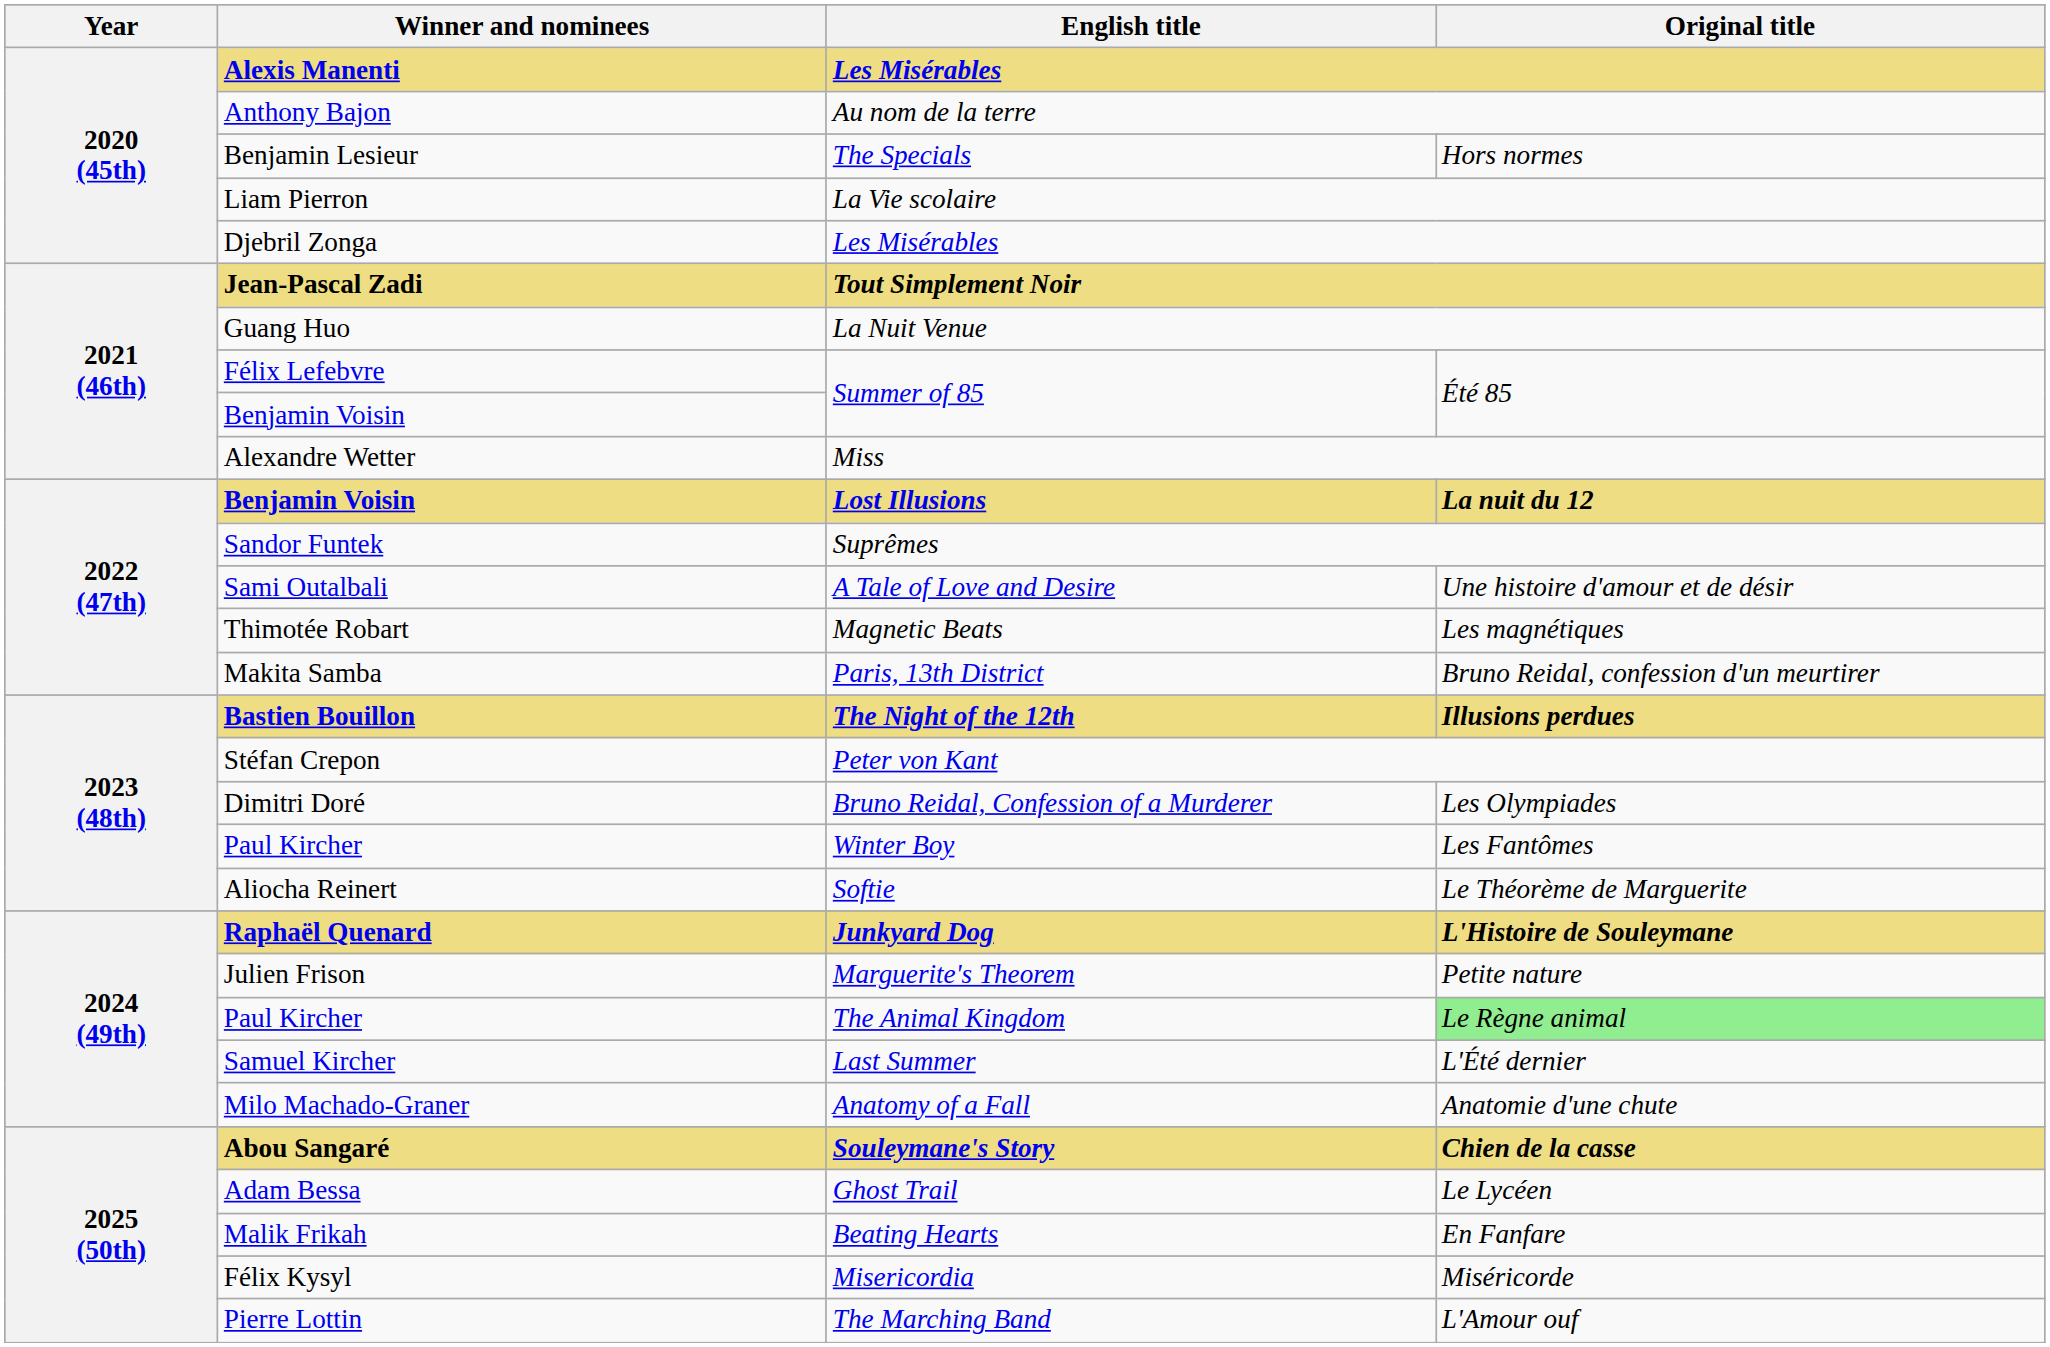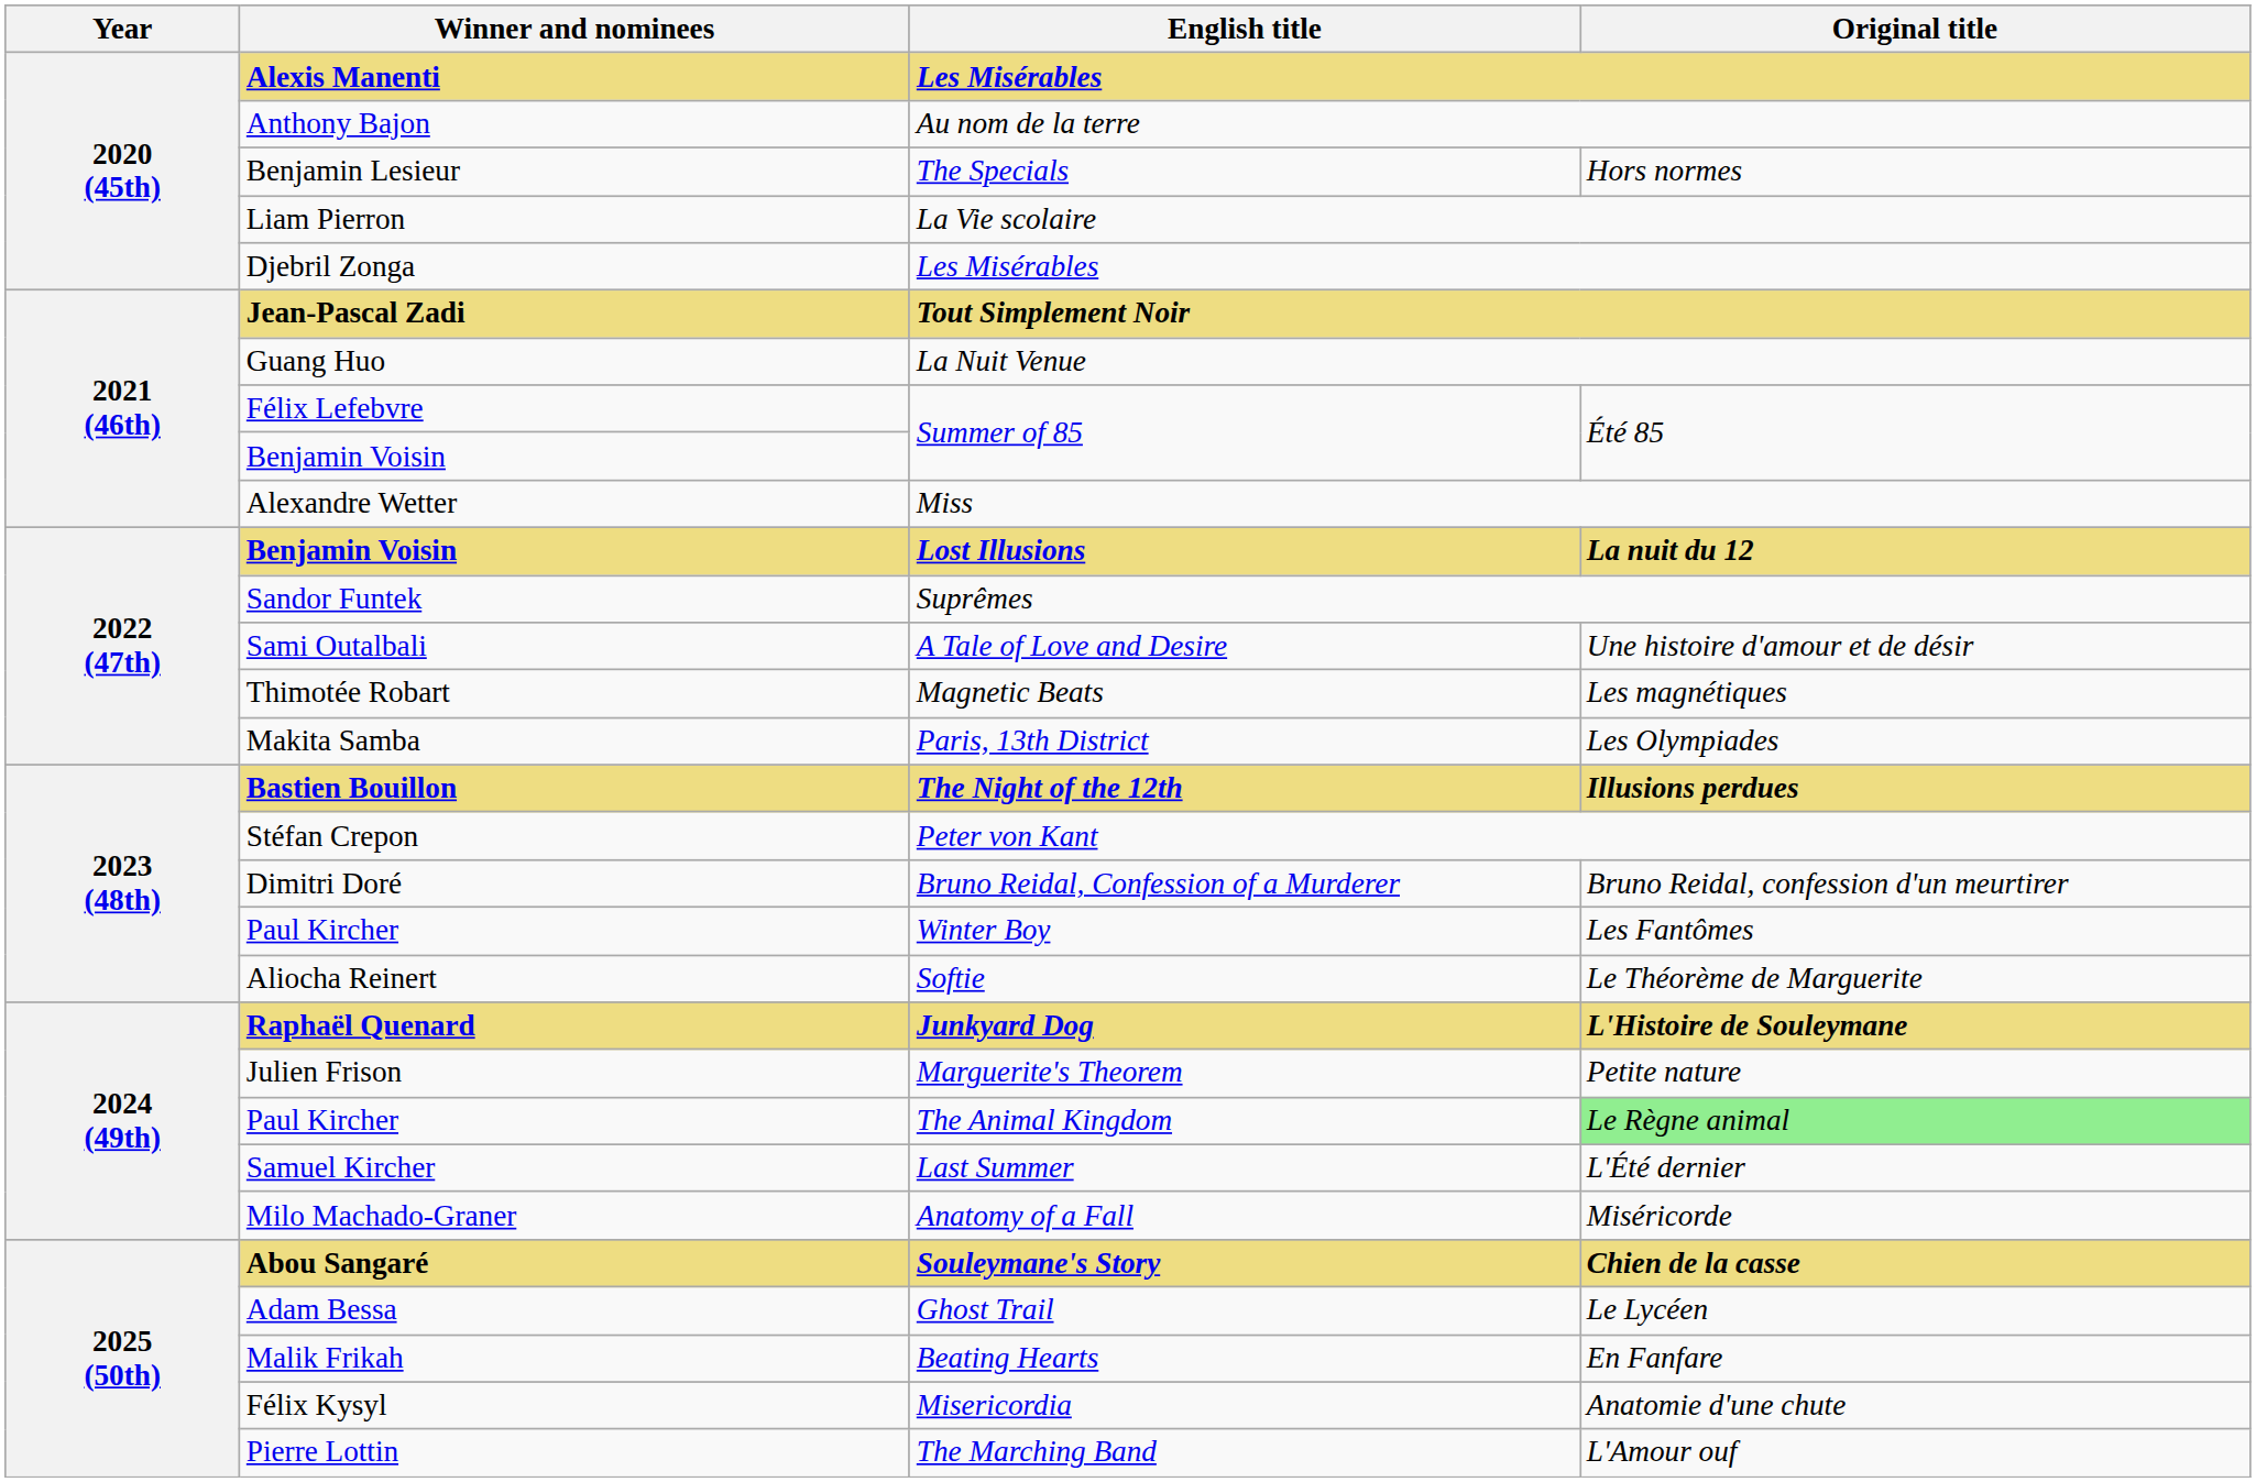Makita Samba | Original title: Bruno Reidal, confession d'un meurtirer -> Les Olympiades
Dimitri Doré | Original title: Les Olympiades -> Bruno Reidal, confession d'un meurtirer
Milo Machado-Graner | Original title: Anatomie d'une chute -> Miséricorde
Félix Kysyl | Original title: Miséricorde -> Anatomie d'une chute
